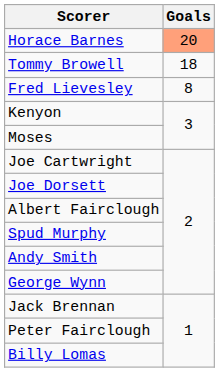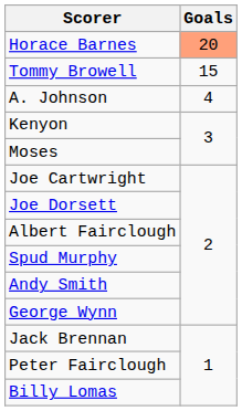Tommy Browell | Goals: 18 -> 15
- row: Fred Lievesley | 8
+ row: A. Johnson | 4
